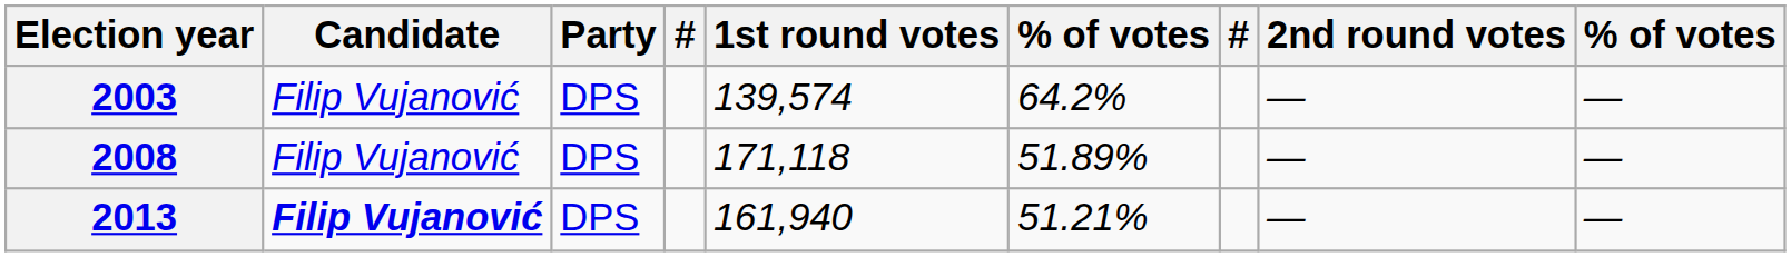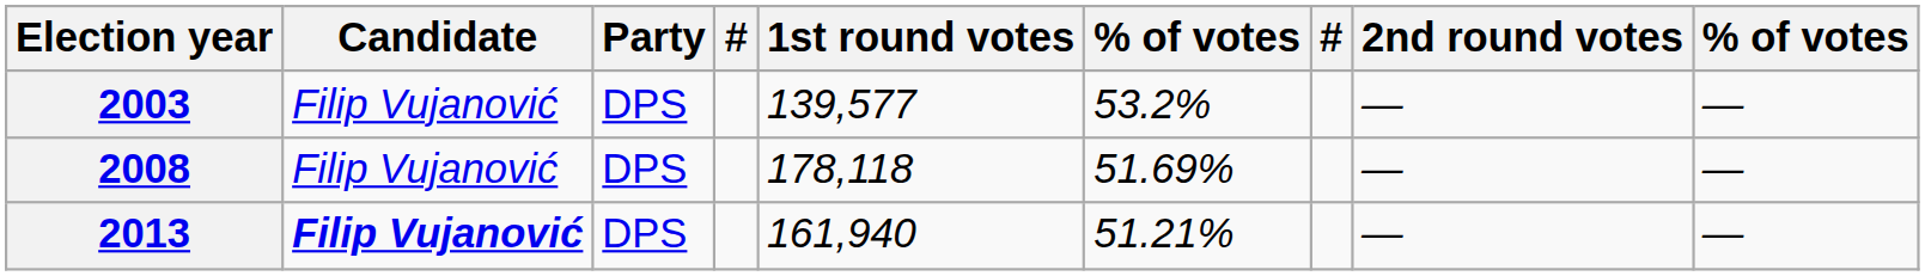2003 | 1st round votes: 139,574 -> 139,577
2003 | column 6: 64.2% -> 53.2%
2008 | 1st round votes: 171,118 -> 178,118
2008 | column 6: 51.89% -> 51.69%
